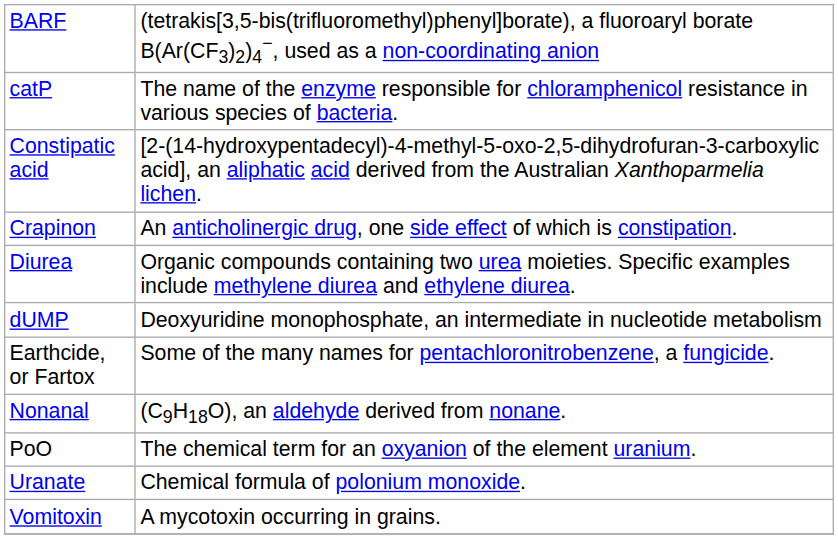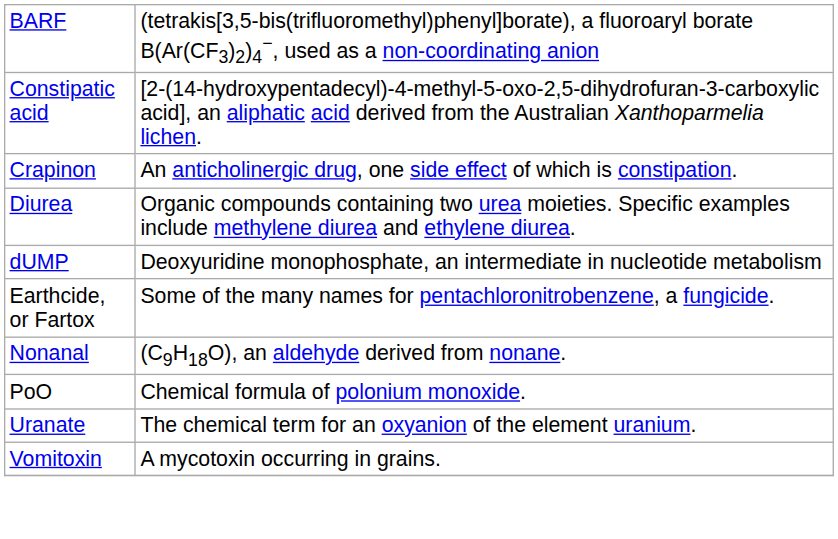- row: catP | The name of the enzyme responsible for chloramphenicol resistance in various species of bacteria.
PoO | column 2: The chemical term for an oxyanion of the element uranium. -> Chemical formula of polonium monoxide.
Uranate | column 2: Chemical formula of polonium monoxide. -> The chemical term for an oxyanion of the element uranium.
